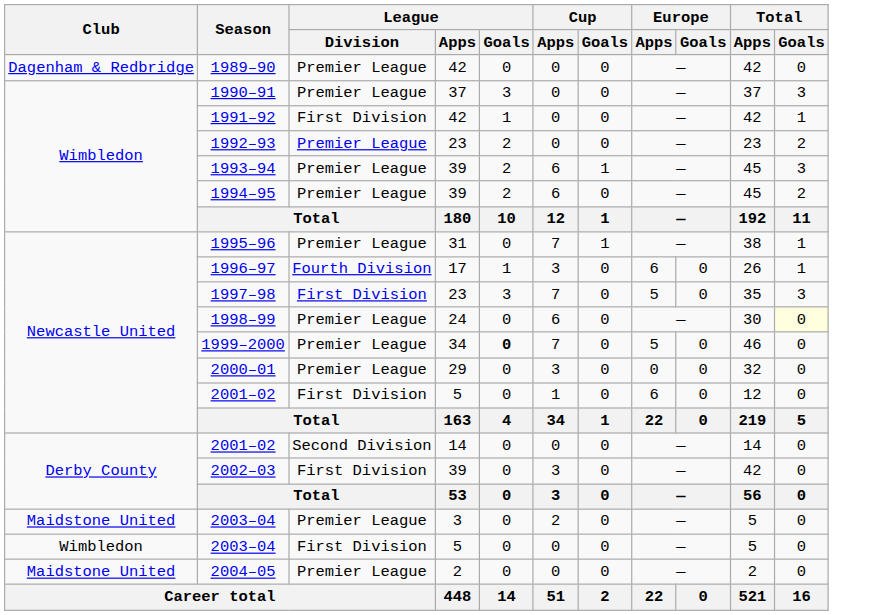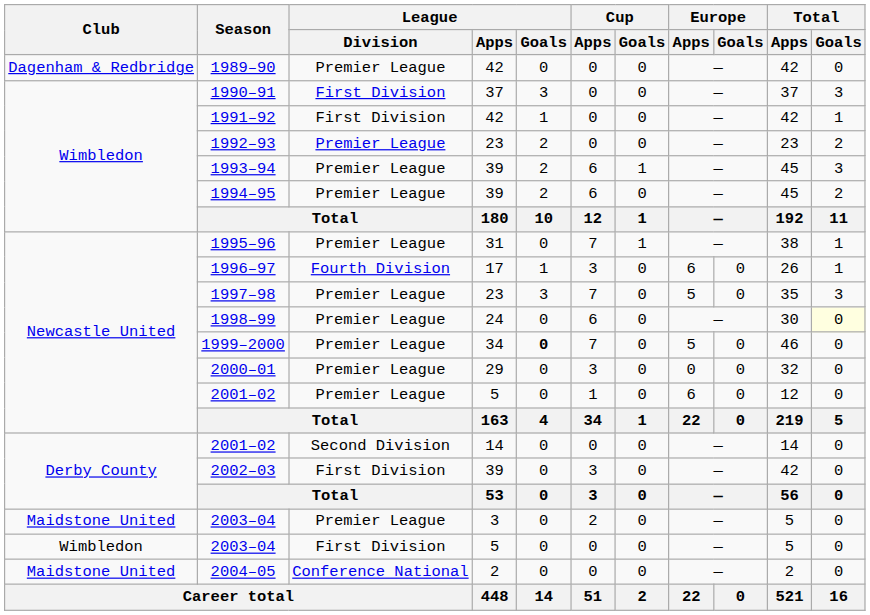1990–91 | League / Division: Premier League -> First Division
1997–98 | League / Division: First Division -> Premier League
2001–02 / 5 | League / Division: First Division -> Premier League
2004–05 | League / Division: Premier League -> Conference National
